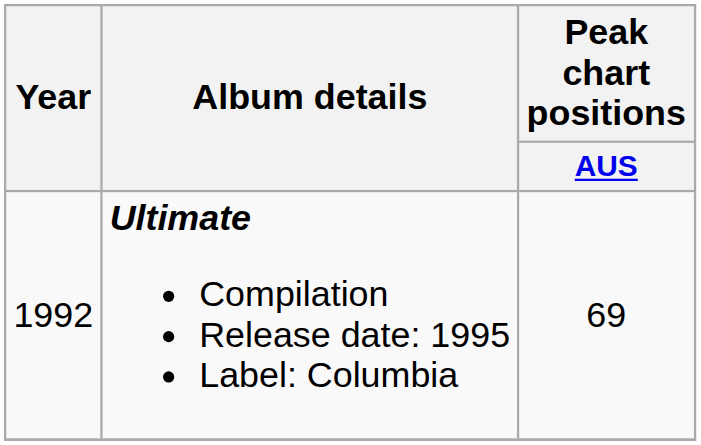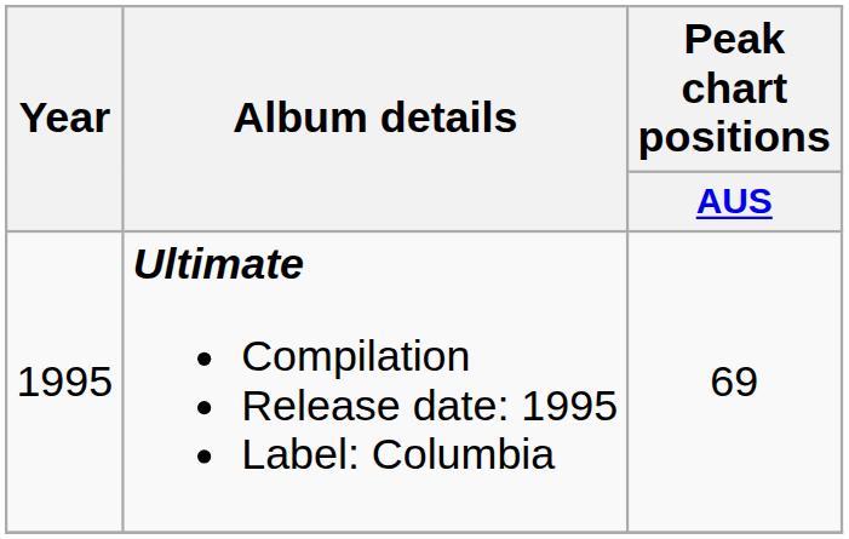Ultimate Compilation Release date: 1995 Label: Columbia | Year: 1992 -> 1995
